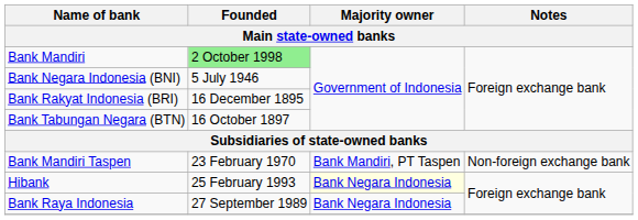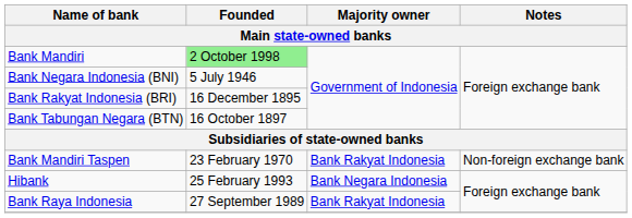Bank Mandiri Taspen | Majority owner: Bank Mandiri, PT Taspen -> Bank Rakyat Indonesia
Hibank | Majority owner: lightyellow background -> no background
Bank Raya Indonesia | Majority owner: Bank Negara Indonesia -> Bank Rakyat Indonesia
